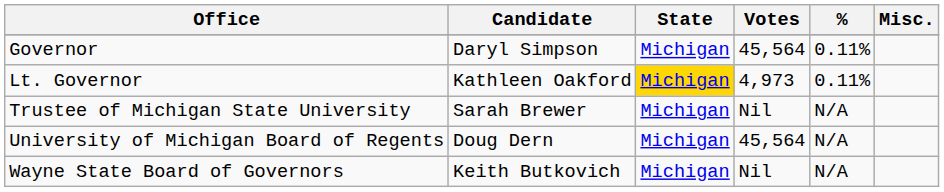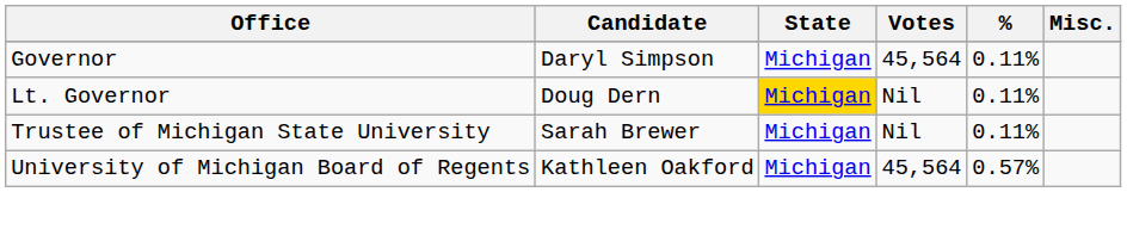Lt. Governor | Candidate: Kathleen Oakford -> Doug Dern
Lt. Governor | Votes: 4,973 -> Nil
Trustee of Michigan State University | %: N/A -> 0.11%
University of Michigan Board of Regents | Candidate: Doug Dern -> Kathleen Oakford
University of Michigan Board of Regents | %: N/A -> 0.57%
- row: Wayne State Board of Governors | Keith Butkovich | Michigan | Nil | N/A
